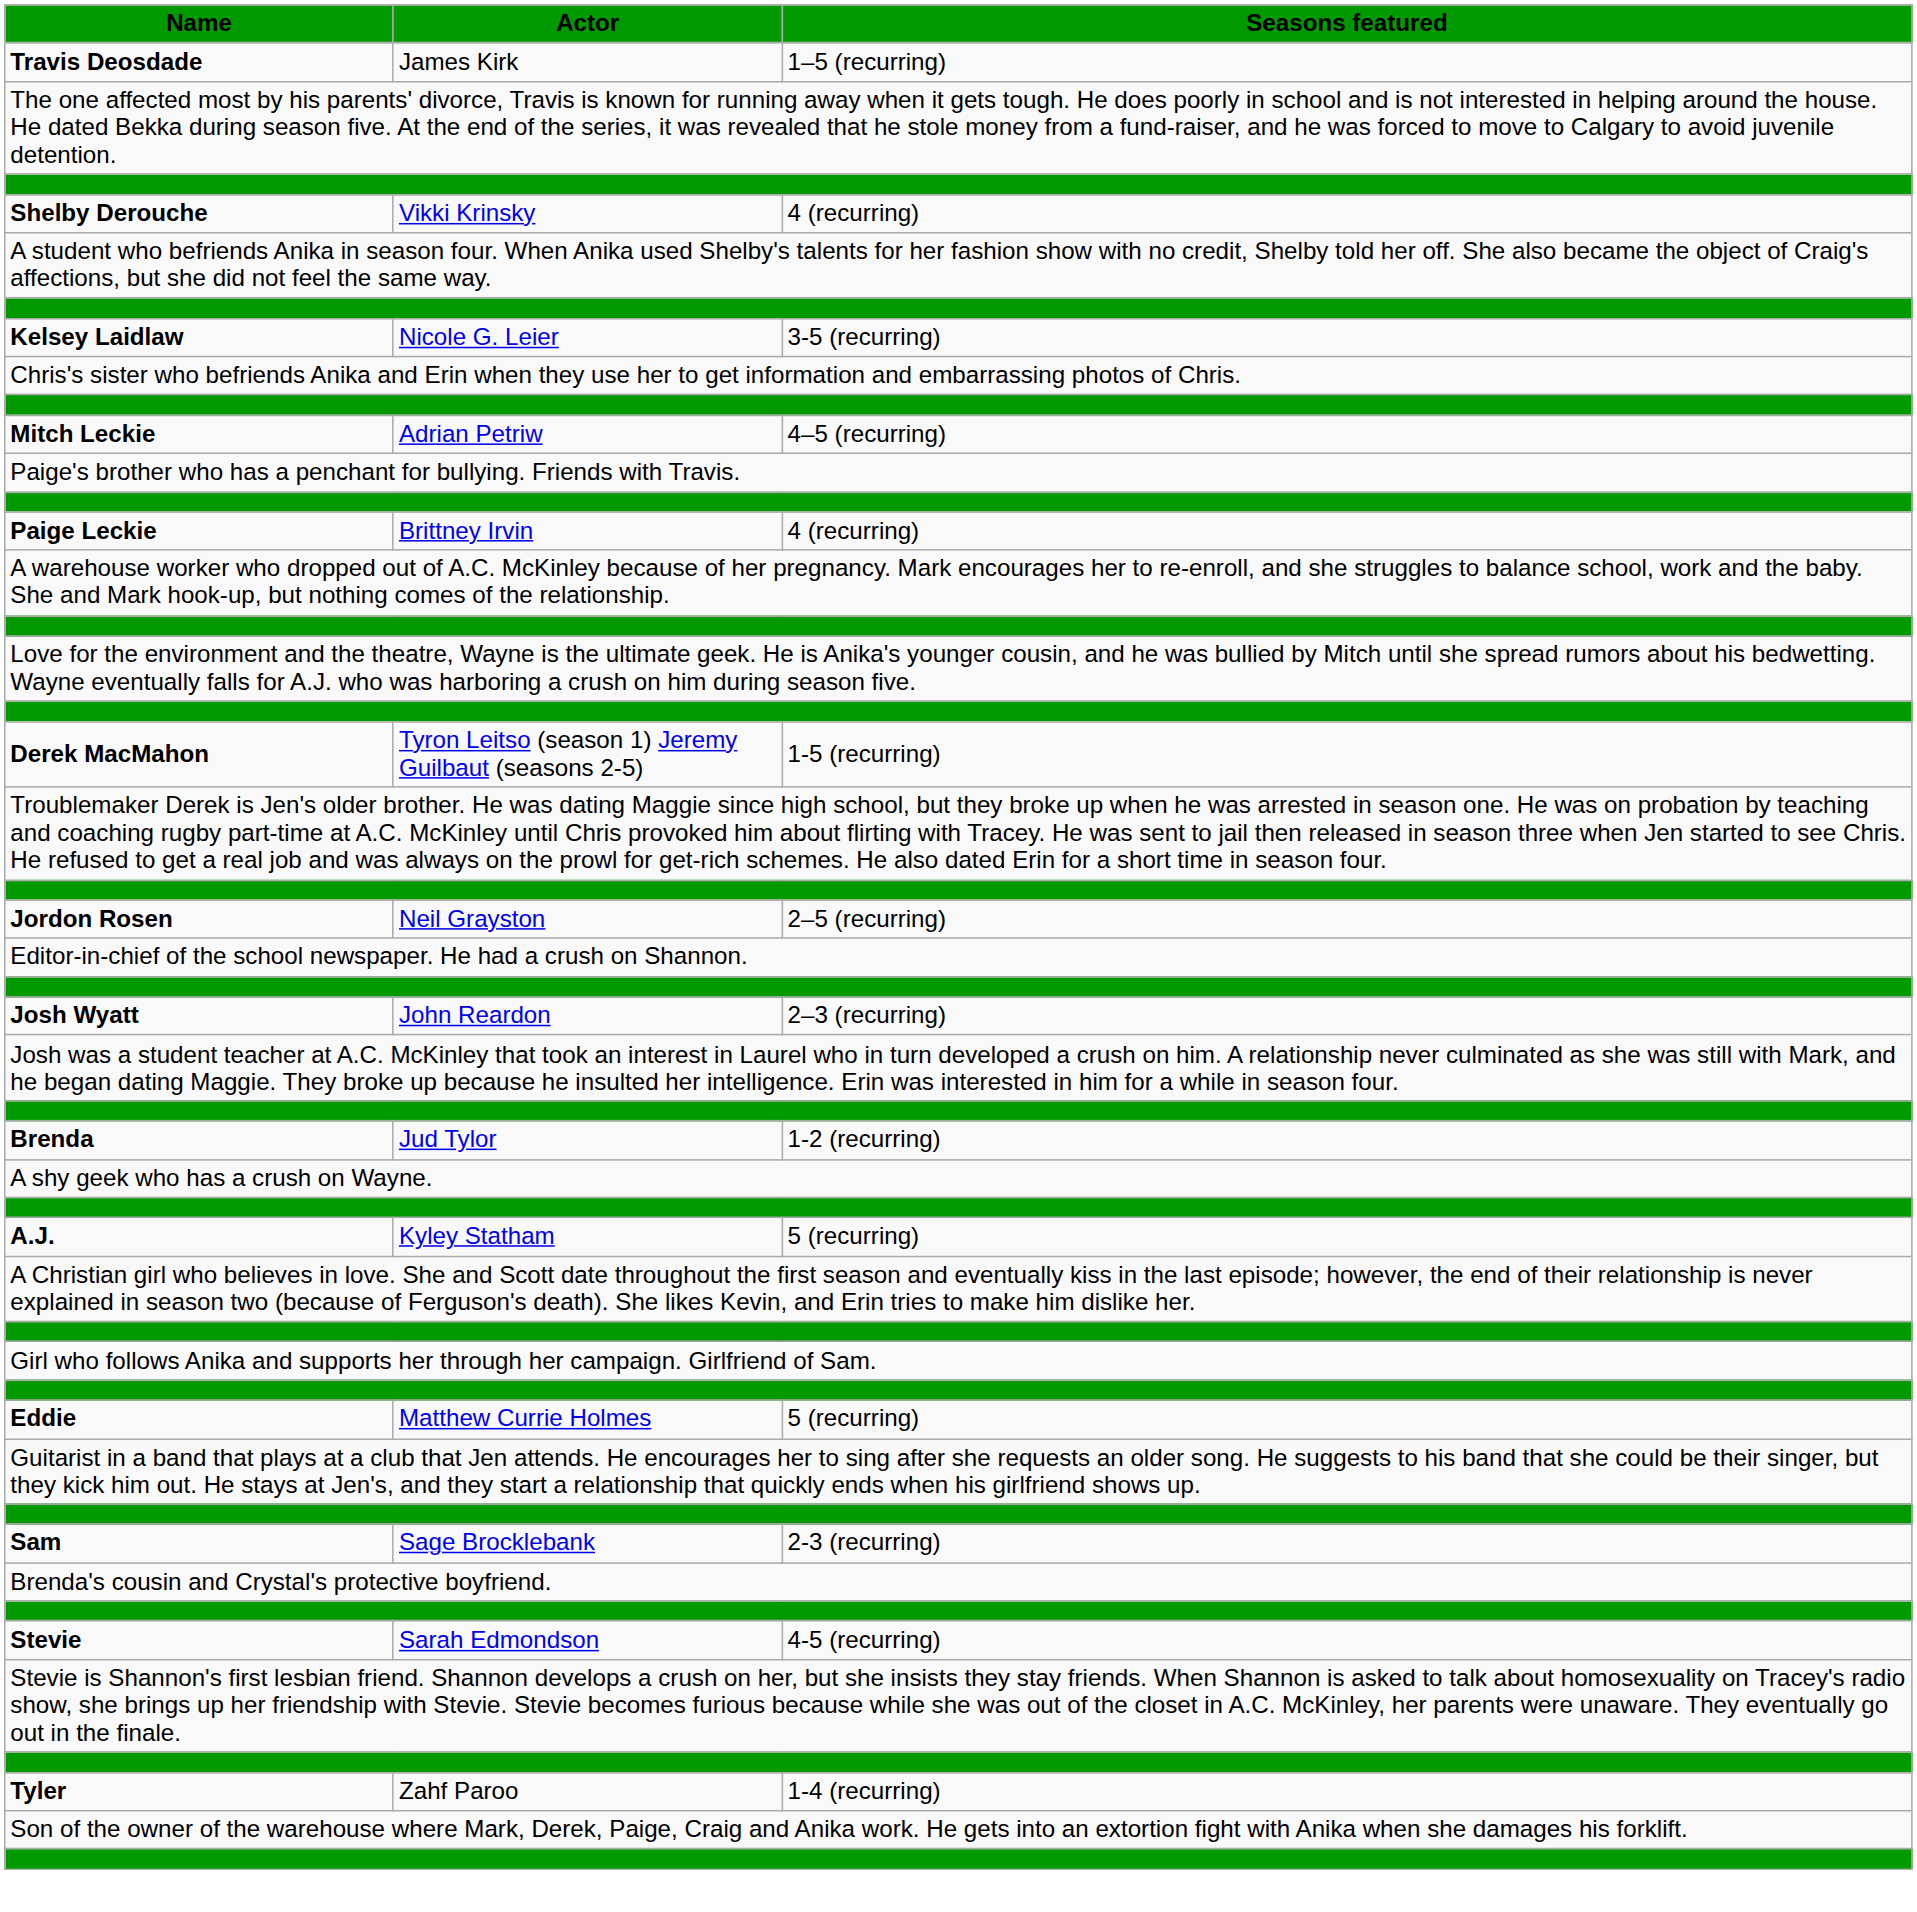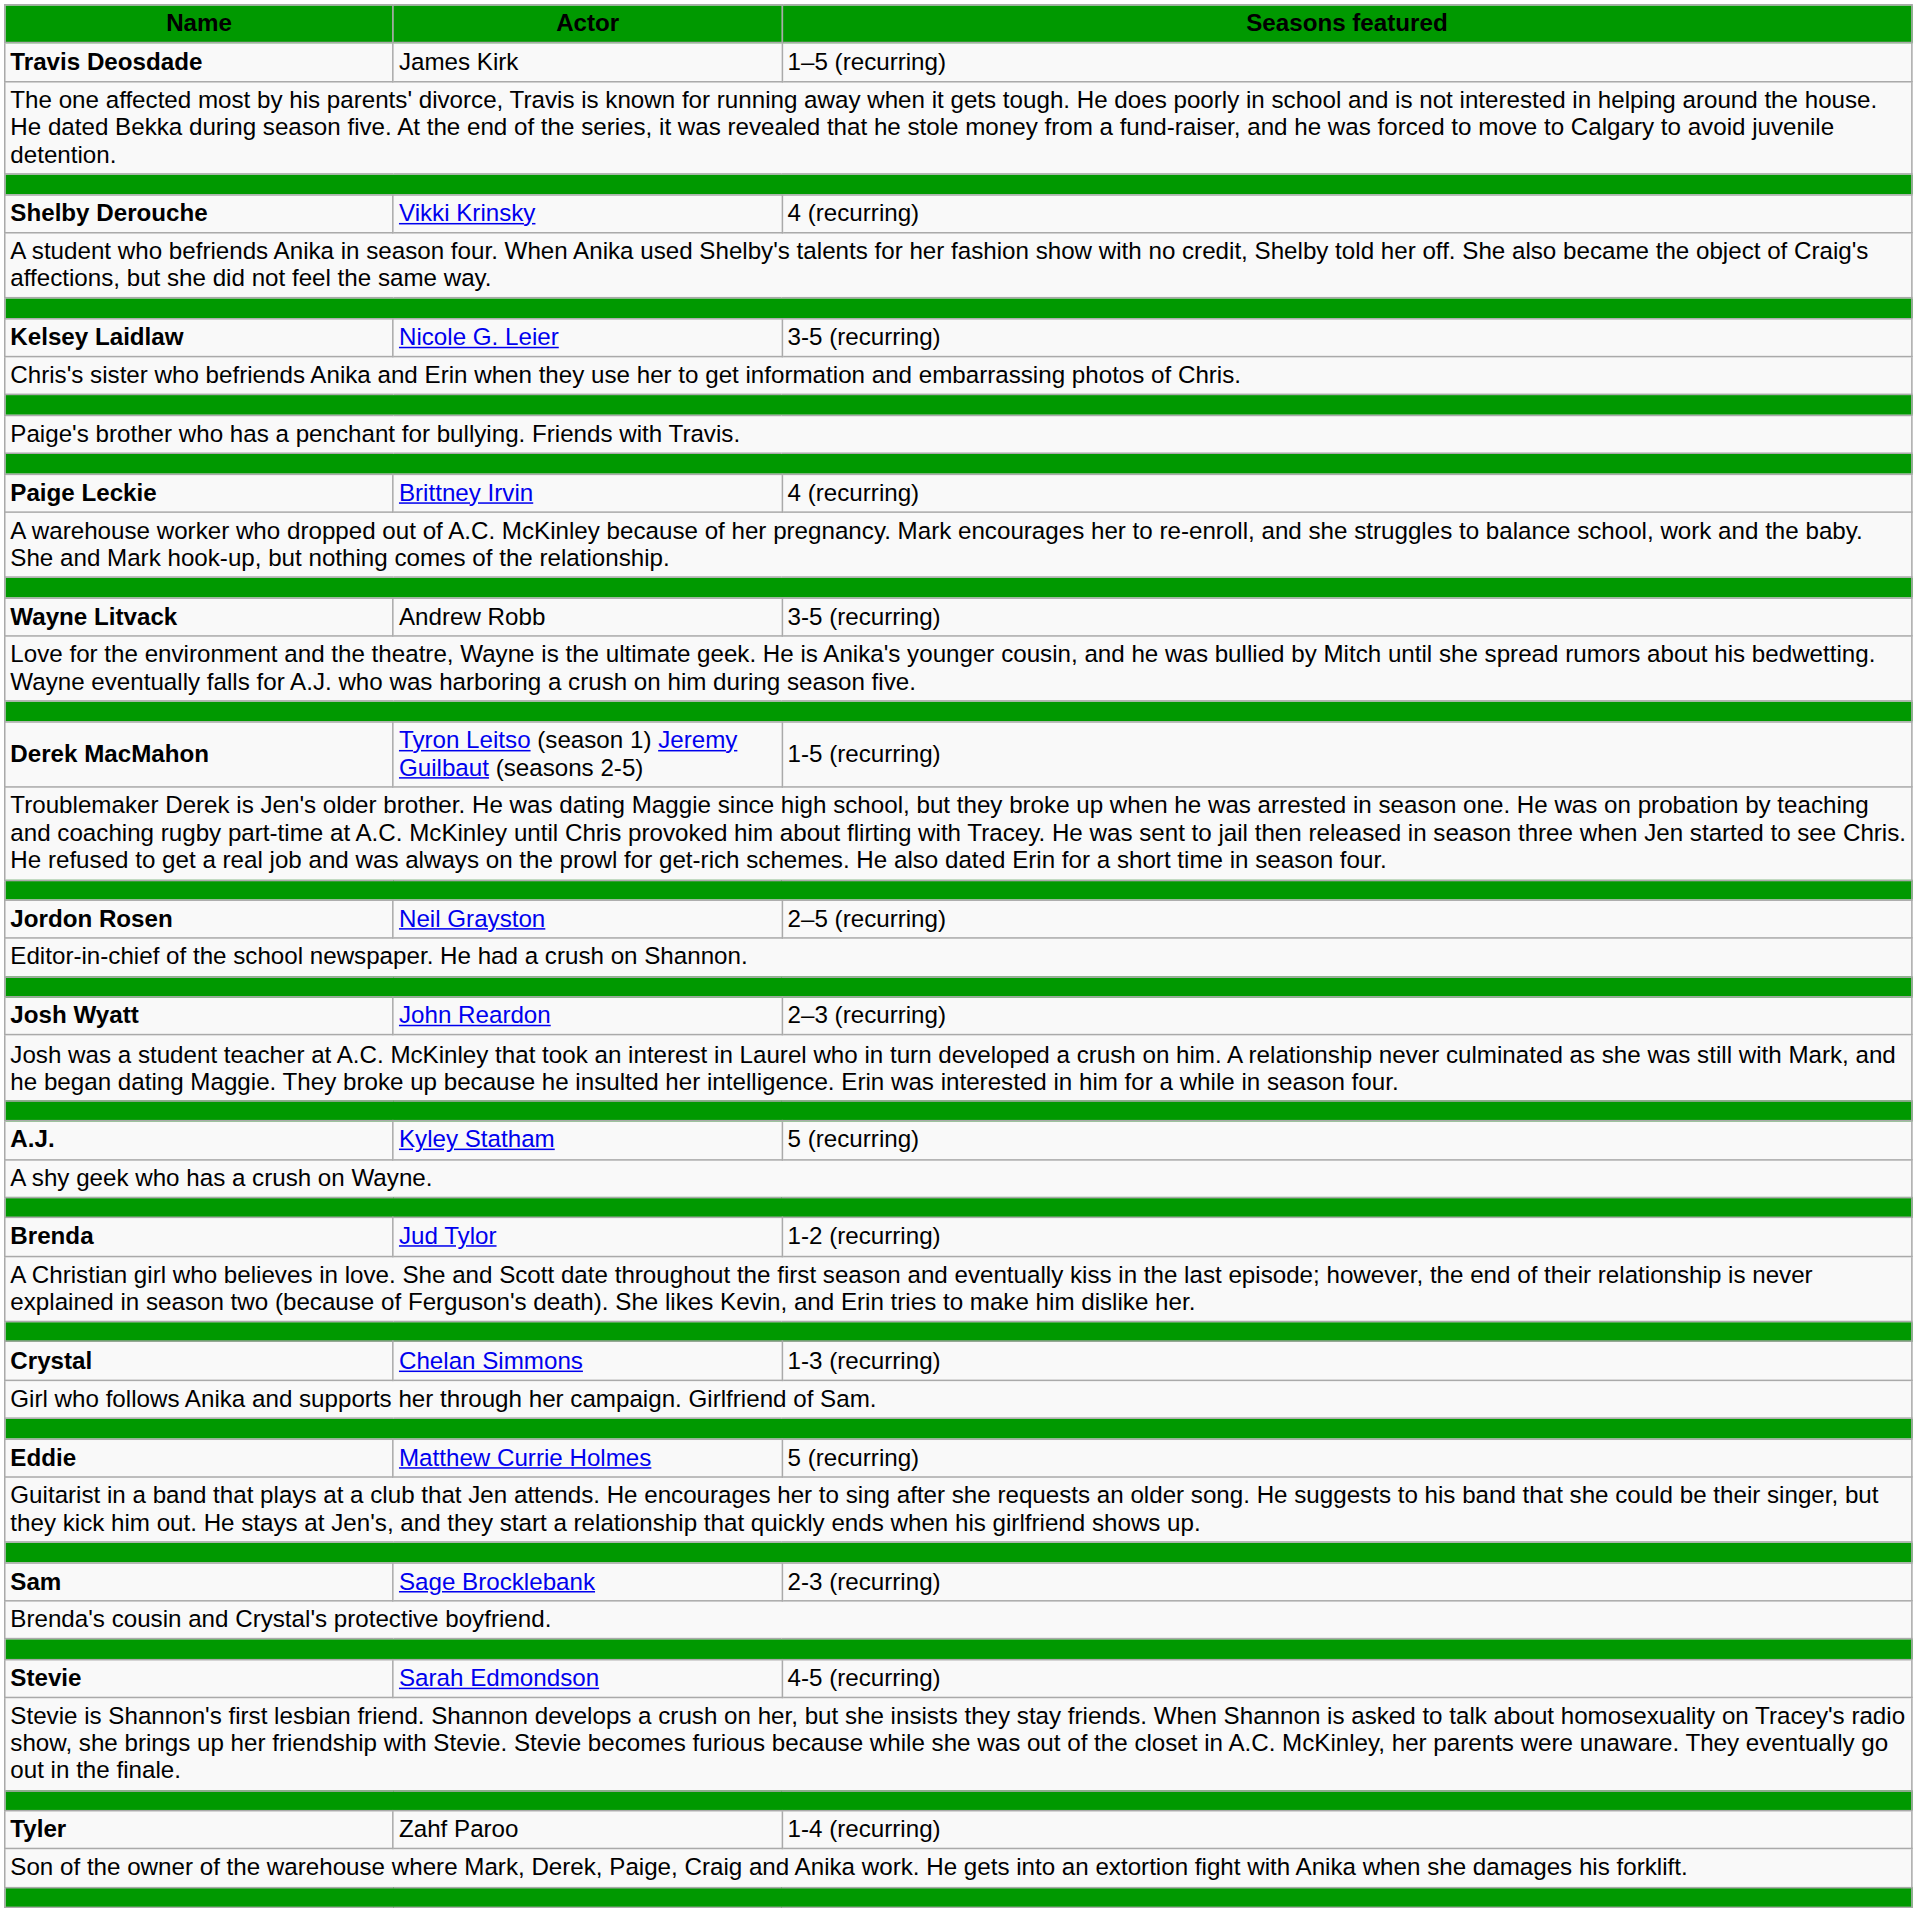- row: Mitch Leckie | Adrian Petriw | 4–5 (recurring)
+ row: Wayne Litvack | Andrew Robb | 3-5 (recurring)
rows swapped: A.J. <-> Brenda
+ row: Crystal | Chelan Simmons | 1-3 (recurring)
